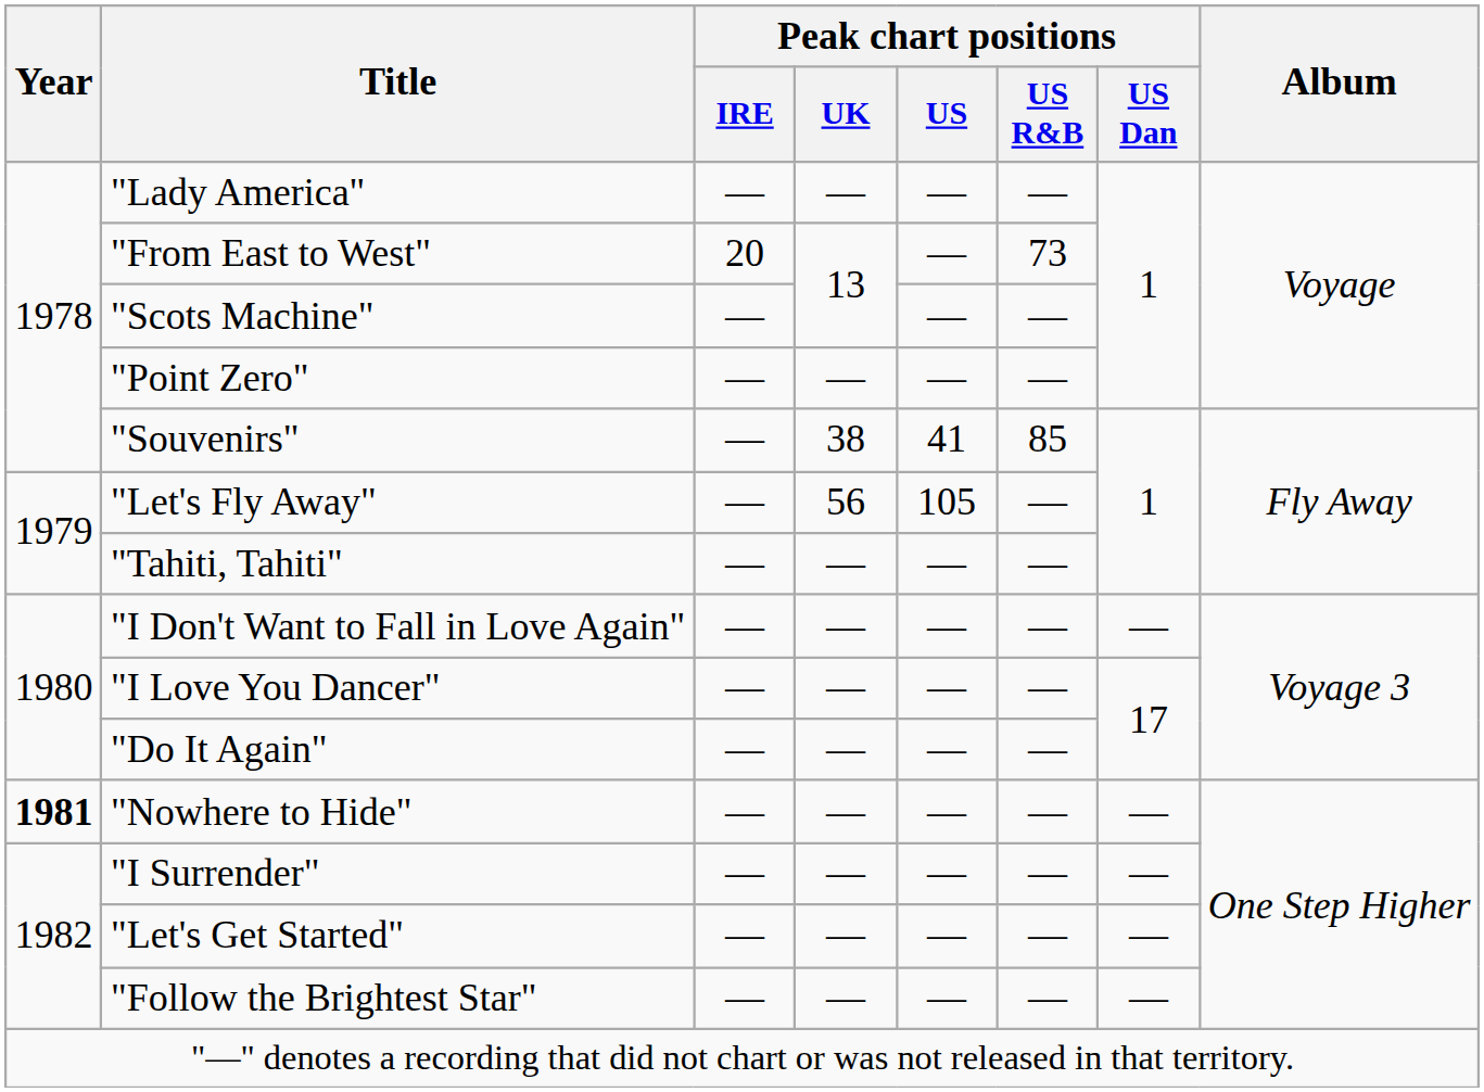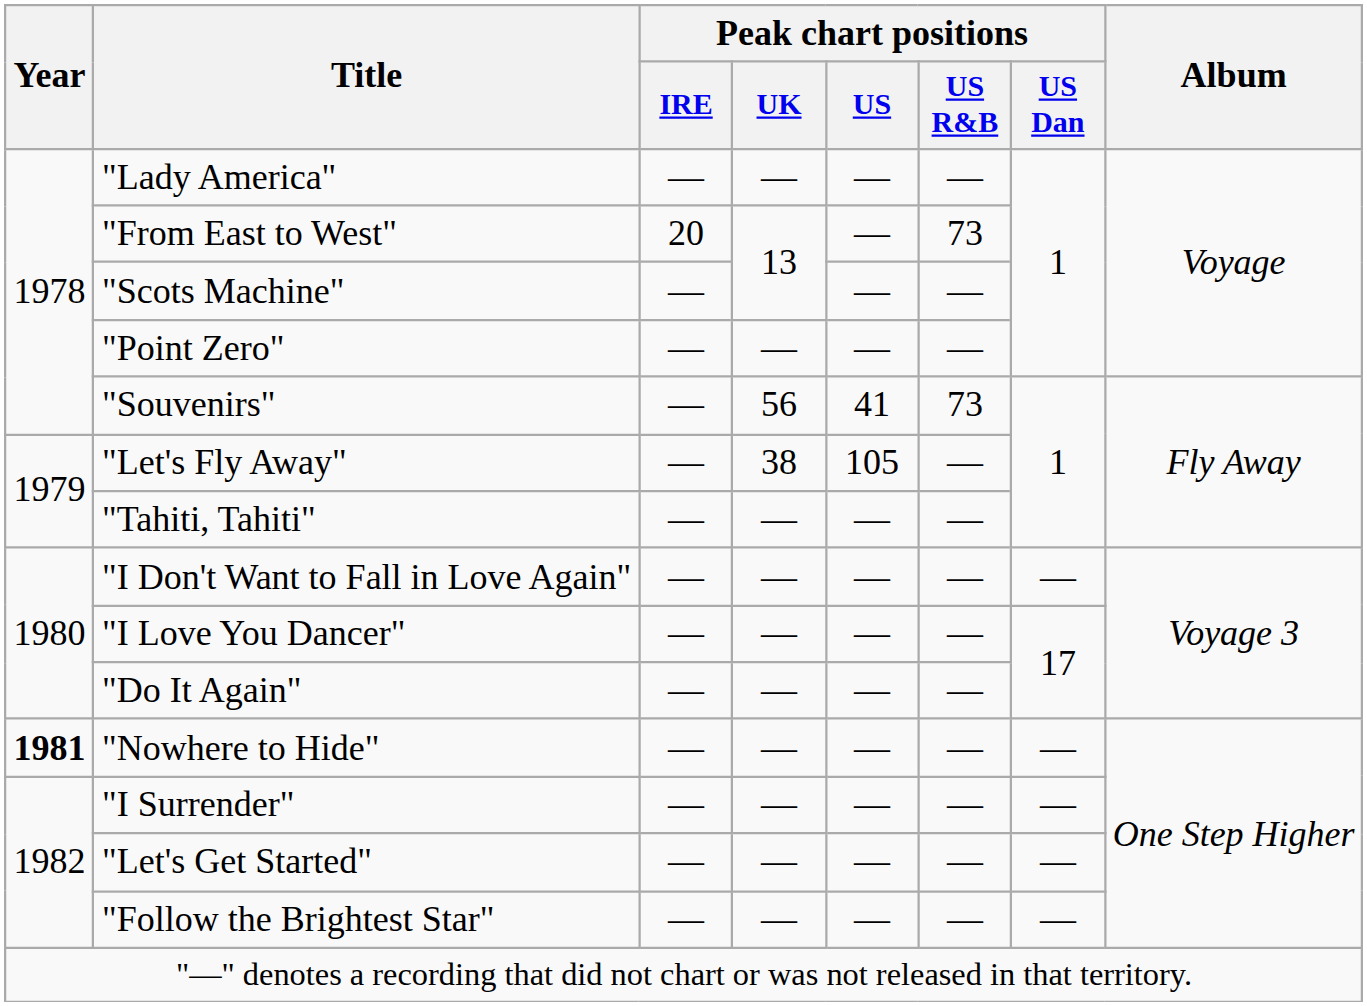"Souvenirs" | Peak chart positions / UK: 38 -> 56
"Souvenirs" | Peak chart positions / US R&B: 85 -> 73
"Let's Fly Away" | Peak chart positions / UK: 56 -> 38
